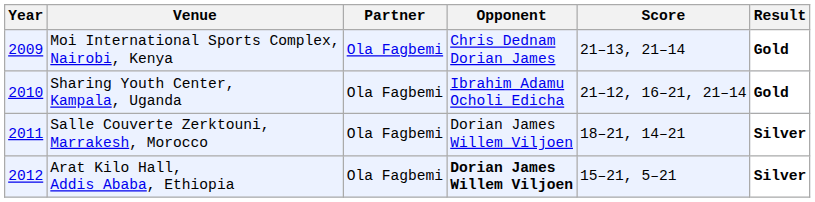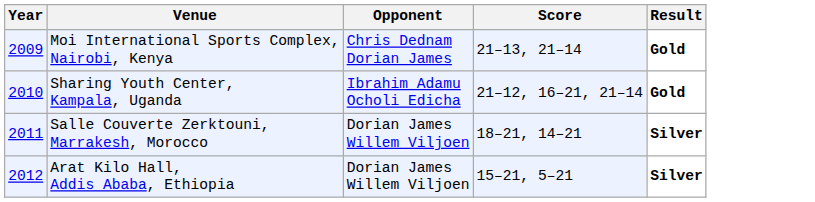- column: Partner | Ola Fagbemi | Ola Fagbemi | Ola Fagbemi | Ola Fagbemi
Arat Kilo Hall, Addis Ababa, Ethiopia | Opponent: bold -> normal
